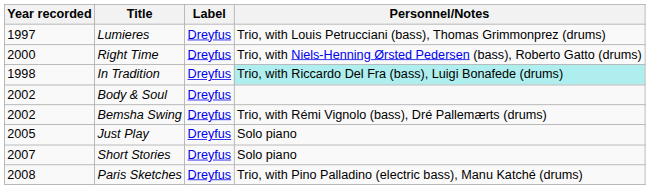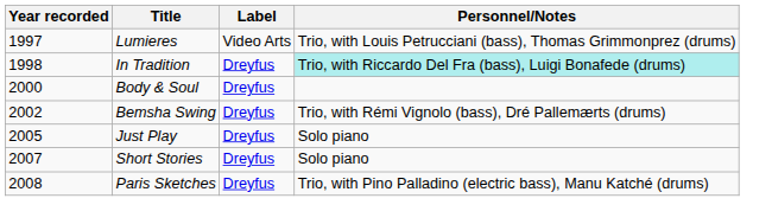Lumieres | Label: Dreyfus -> Video Arts
- row: 2000 | Right Time | Dreyfus | Trio, with Niels-Henning Ørsted Pedersen (bass), Roberto Gatto (drums)
Body & Soul | Year recorded: 2002 -> 2000
